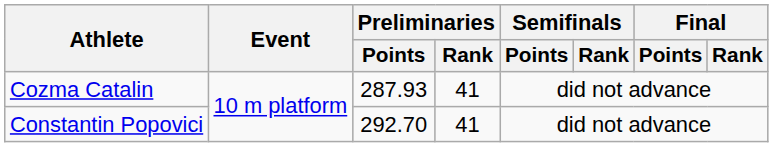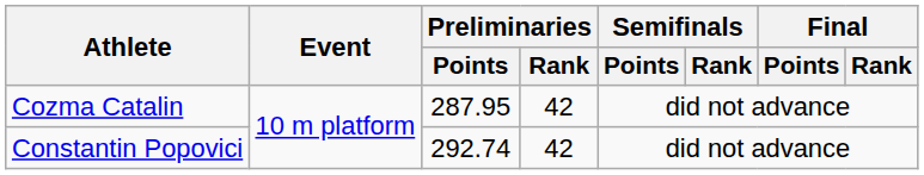Cozma Catalin | Preliminaries / Points: 287.93 -> 287.95
Cozma Catalin | Preliminaries / Rank: 41 -> 42
Constantin Popovici | Preliminaries / Points: 292.70 -> 292.74
Constantin Popovici | Preliminaries / Rank: 41 -> 42
